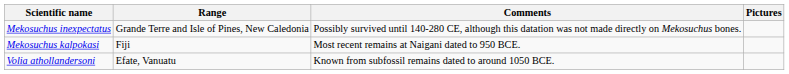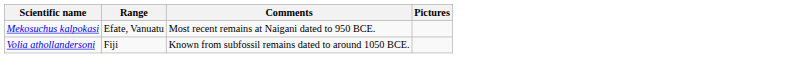- row: Mekosuchus inexpectatus | Grande Terre and Isle of Pines, New Caledonia | Possibly survived until 140-280 CE, although this datation was not made directly on Mekosuchus bones.
Mekosuchus kalpokasi | Range: Fiji -> Efate, Vanuatu
Volia athollandersoni | Range: Efate, Vanuatu -> Fiji
